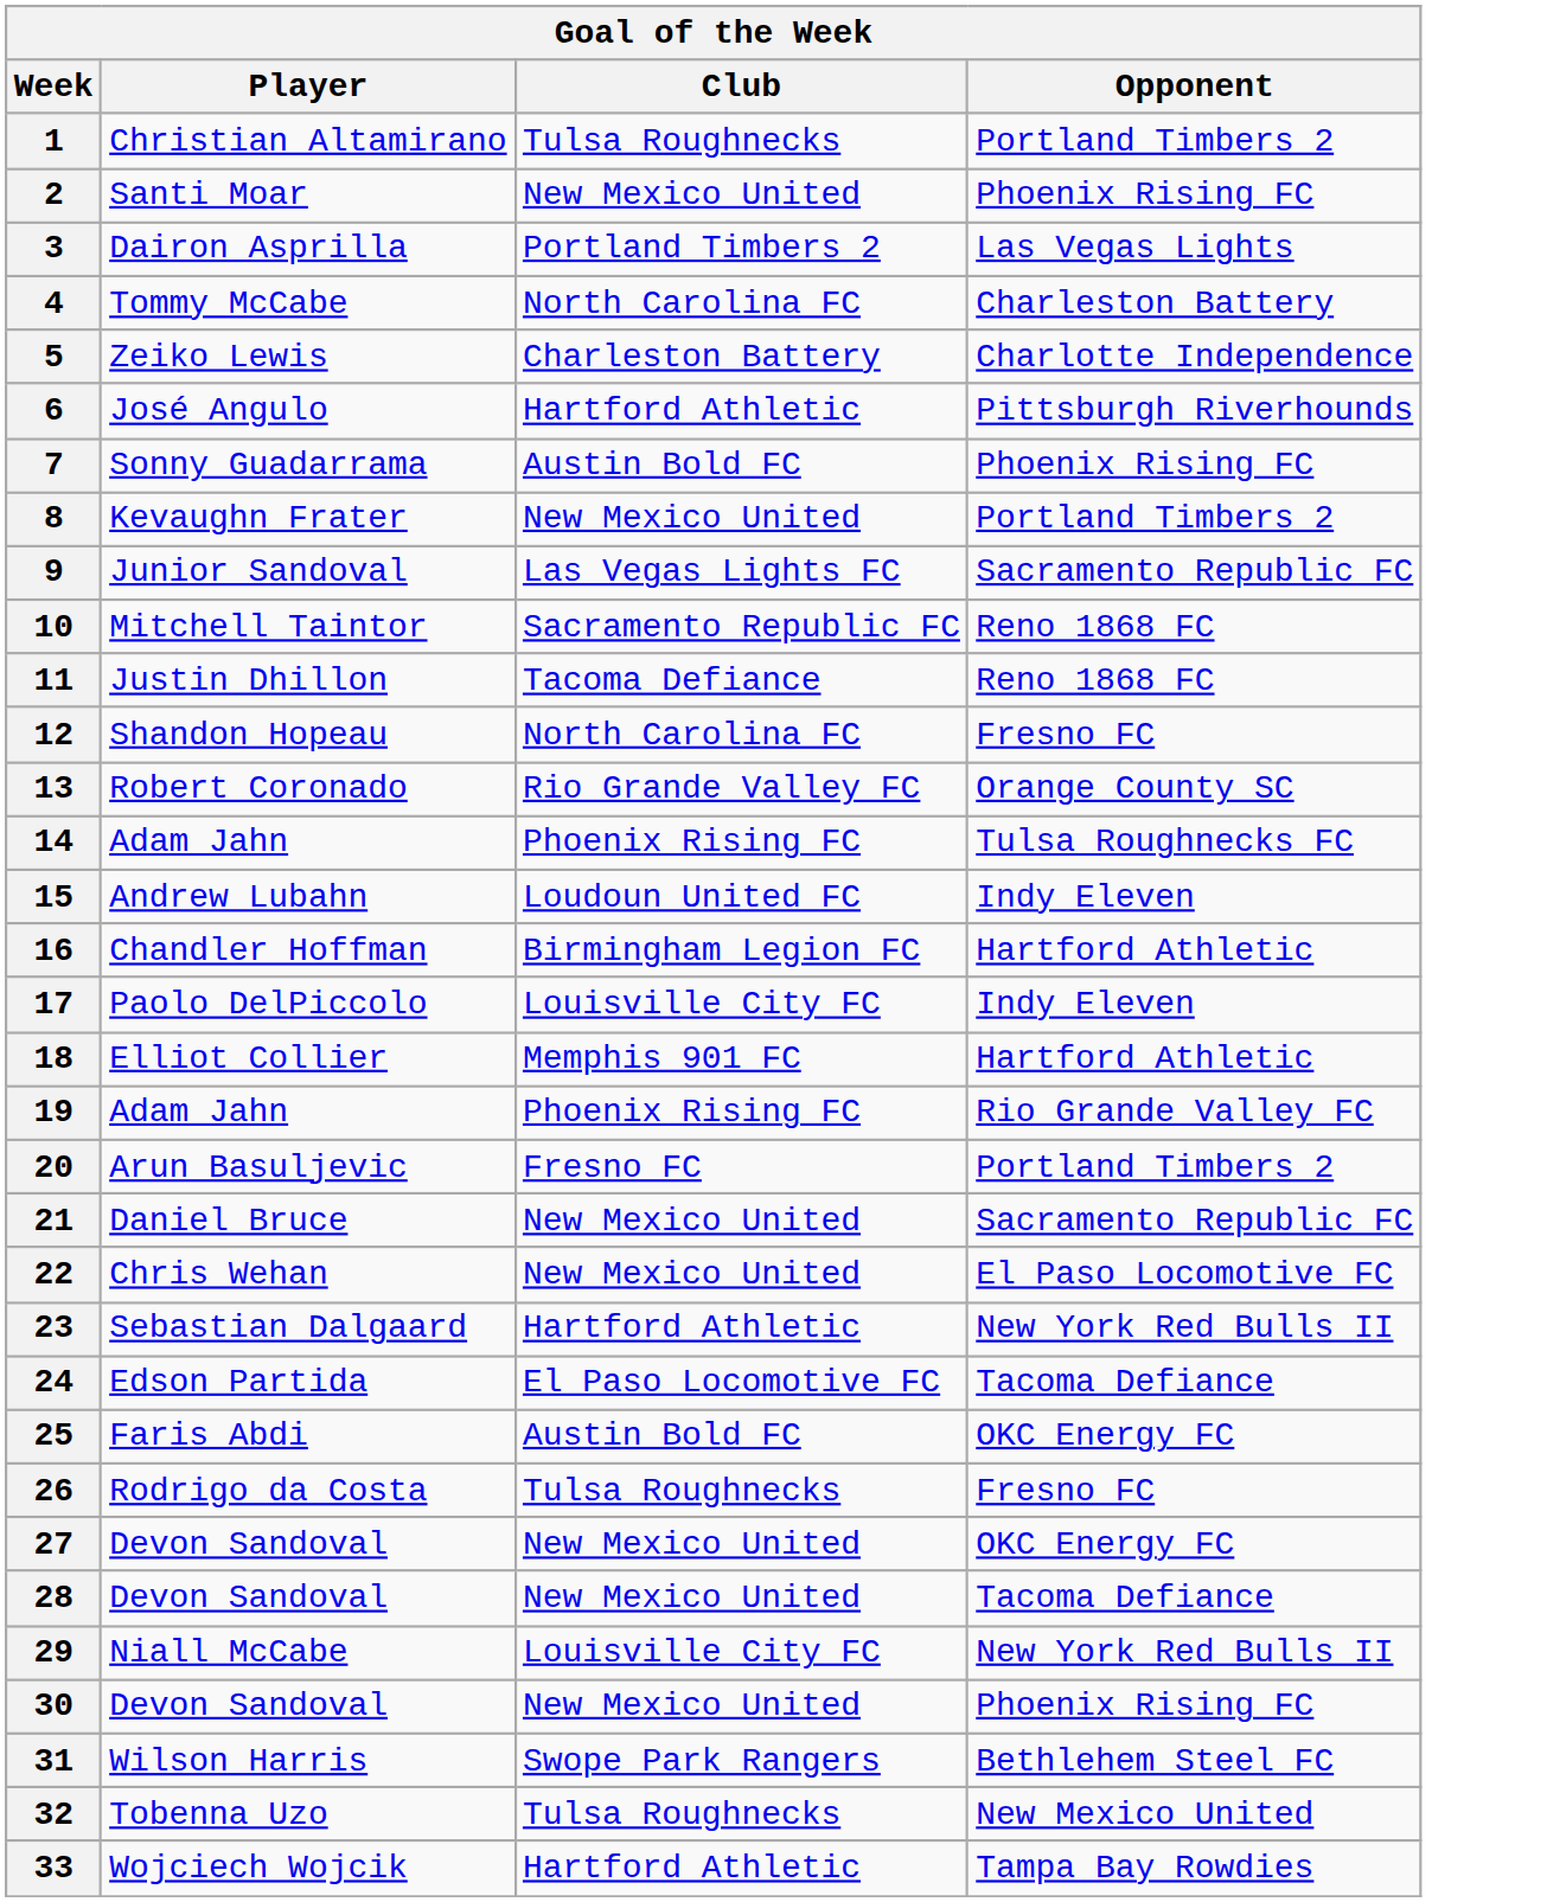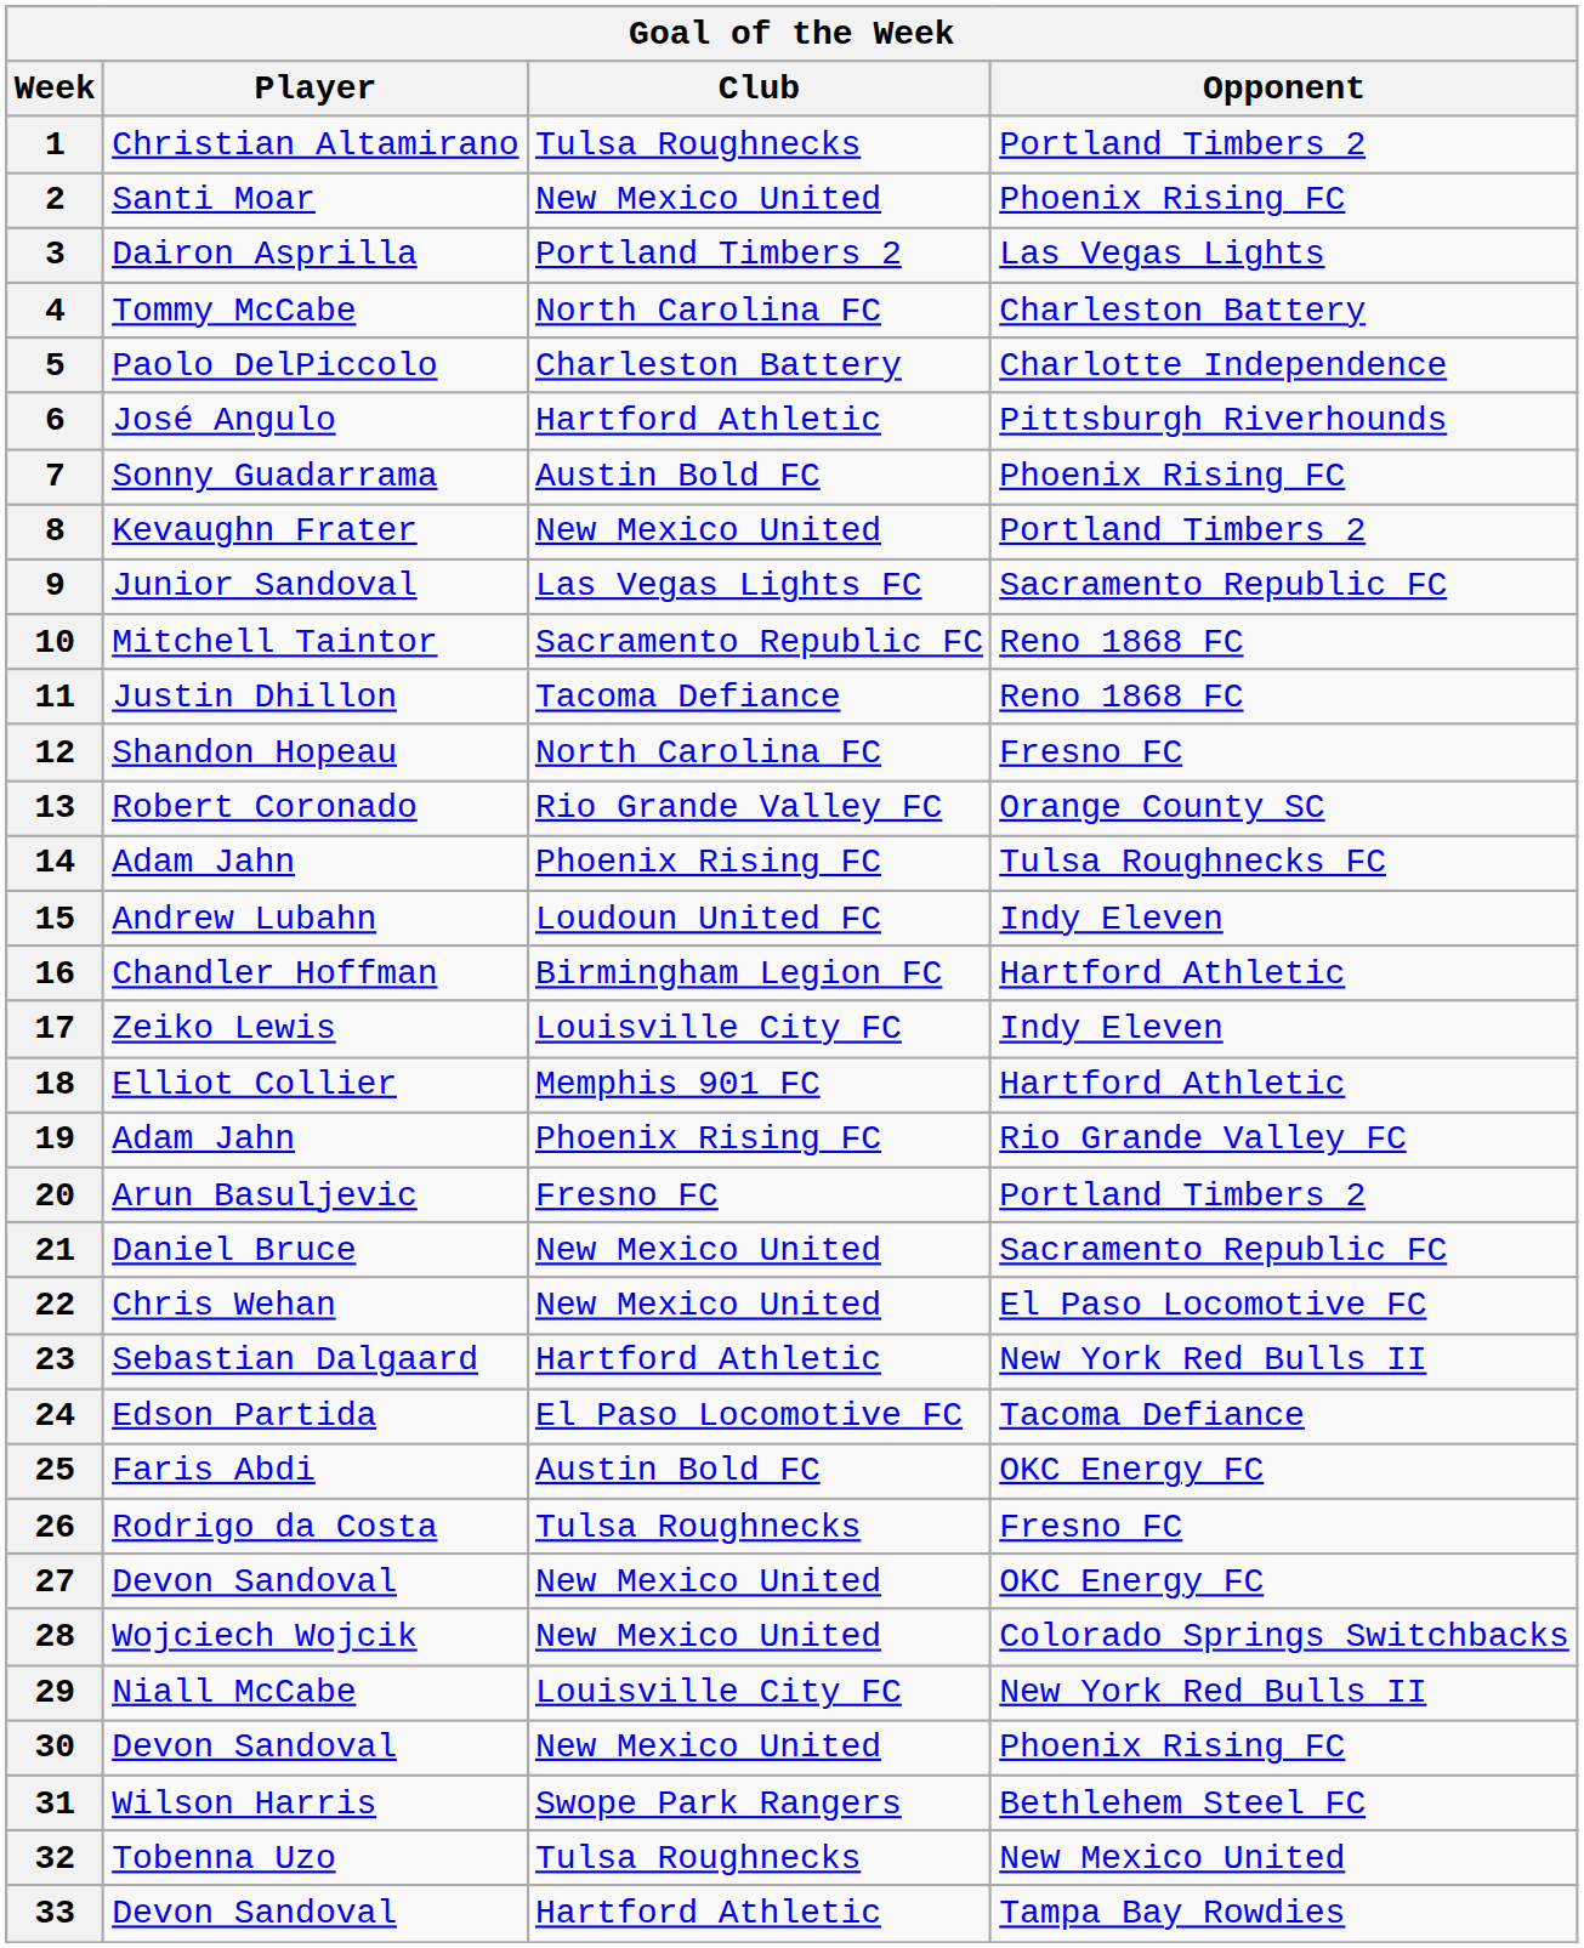5 | Player: Zeiko Lewis -> Paolo DelPiccolo
17 | Player: Paolo DelPiccolo -> Zeiko Lewis
28 | Player: Devon Sandoval -> Wojciech Wojcik
28 | Opponent: Tacoma Defiance -> Colorado Springs Switchbacks
33 | Player: Wojciech Wojcik -> Devon Sandoval
